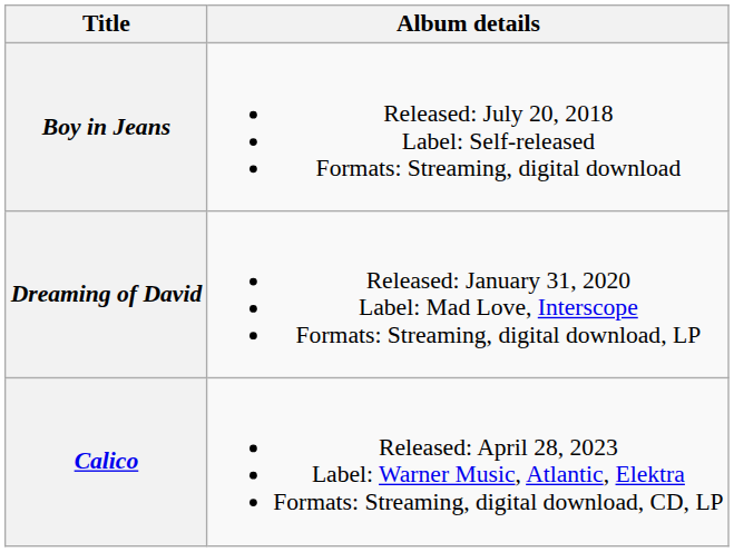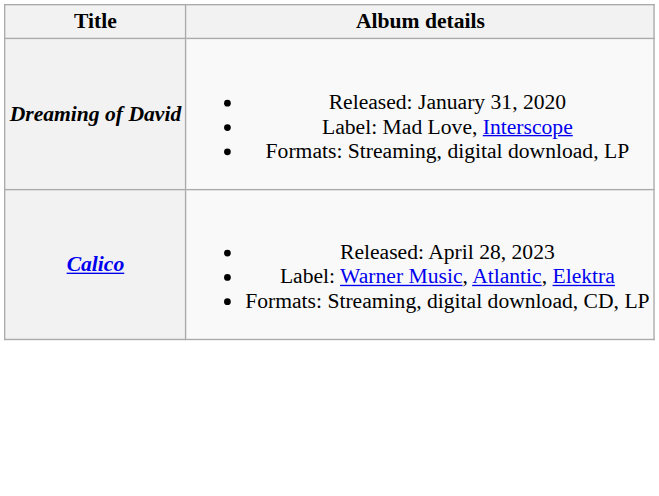- row: Boy in Jeans | Released: July 20, 2018 Label: Self-released Formats: Streaming, digital download
